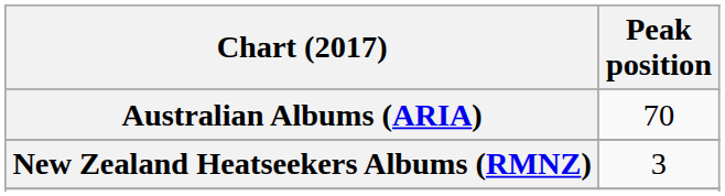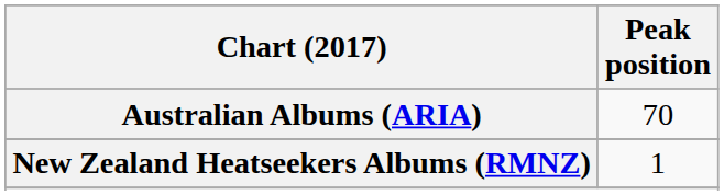New Zealand Heatseekers Albums (RMNZ) | Peak position: 3 -> 1
